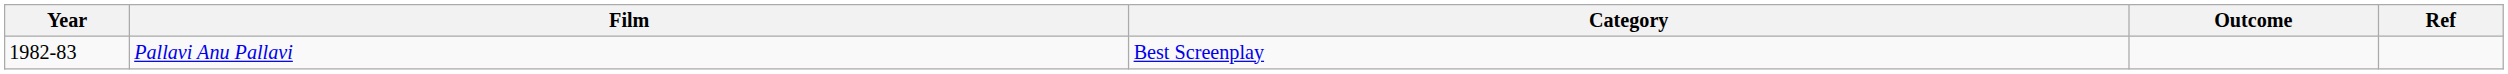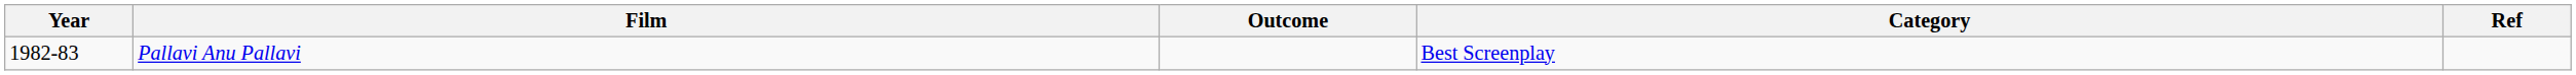columns swapped: Category <-> Outcome
